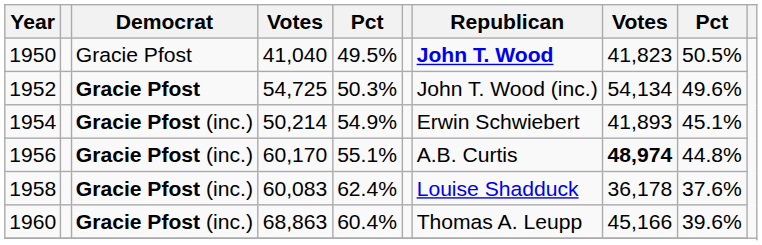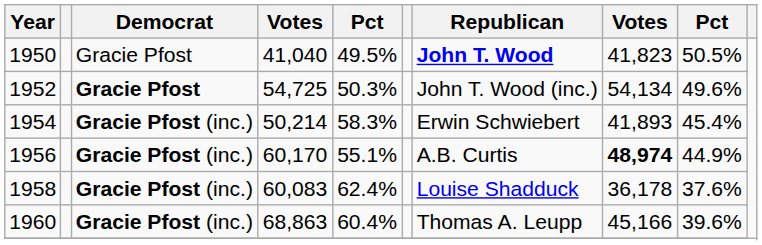1954 | column 5: 54.9% -> 58.3%
1954 | column 9: 45.1% -> 45.4%
1956 | column 9: 44.8% -> 44.9%
